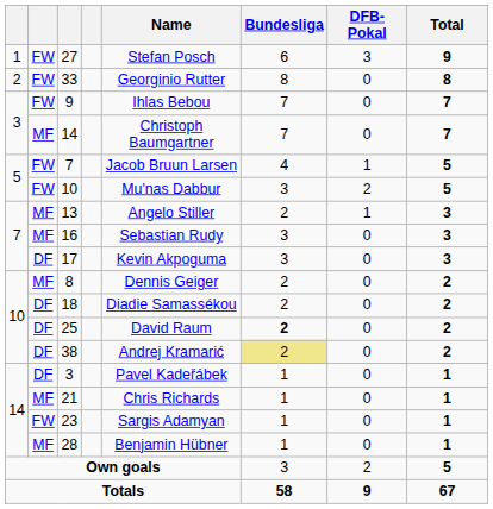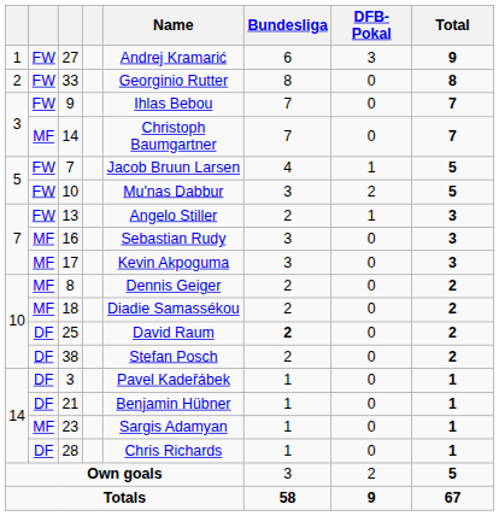27 | Name: Stefan Posch -> Andrej Kramarić
13 | column 2: MF -> FW
17 | column 2: DF -> MF
18 | column 2: DF -> MF
38 | Name: Andrej Kramarić -> Stefan Posch
38 | Bundesliga: khaki background -> no background
21 | column 2: MF -> DF
21 | Name: Chris Richards -> Benjamin Hübner
23 | column 2: FW -> MF
28 | column 2: MF -> DF
28 | Name: Benjamin Hübner -> Chris Richards
